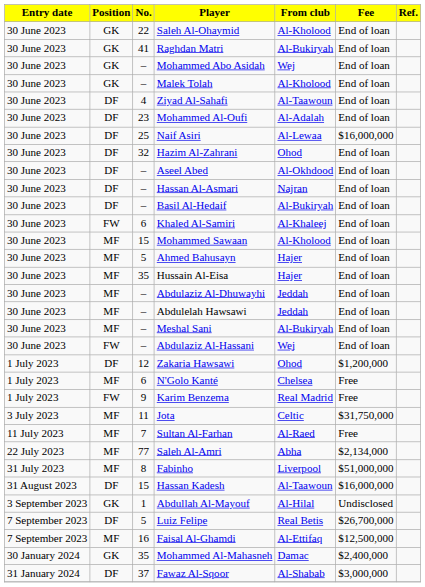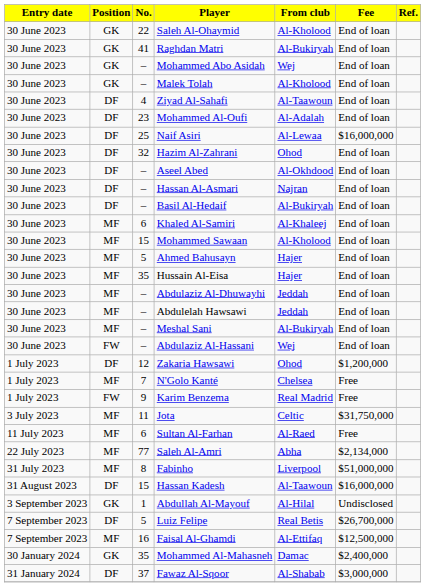Khaled Al-Samiri | Position: FW -> MF
N'Golo Kanté | No.: 6 -> 7
Sultan Al-Farhan | No.: 7 -> 6
